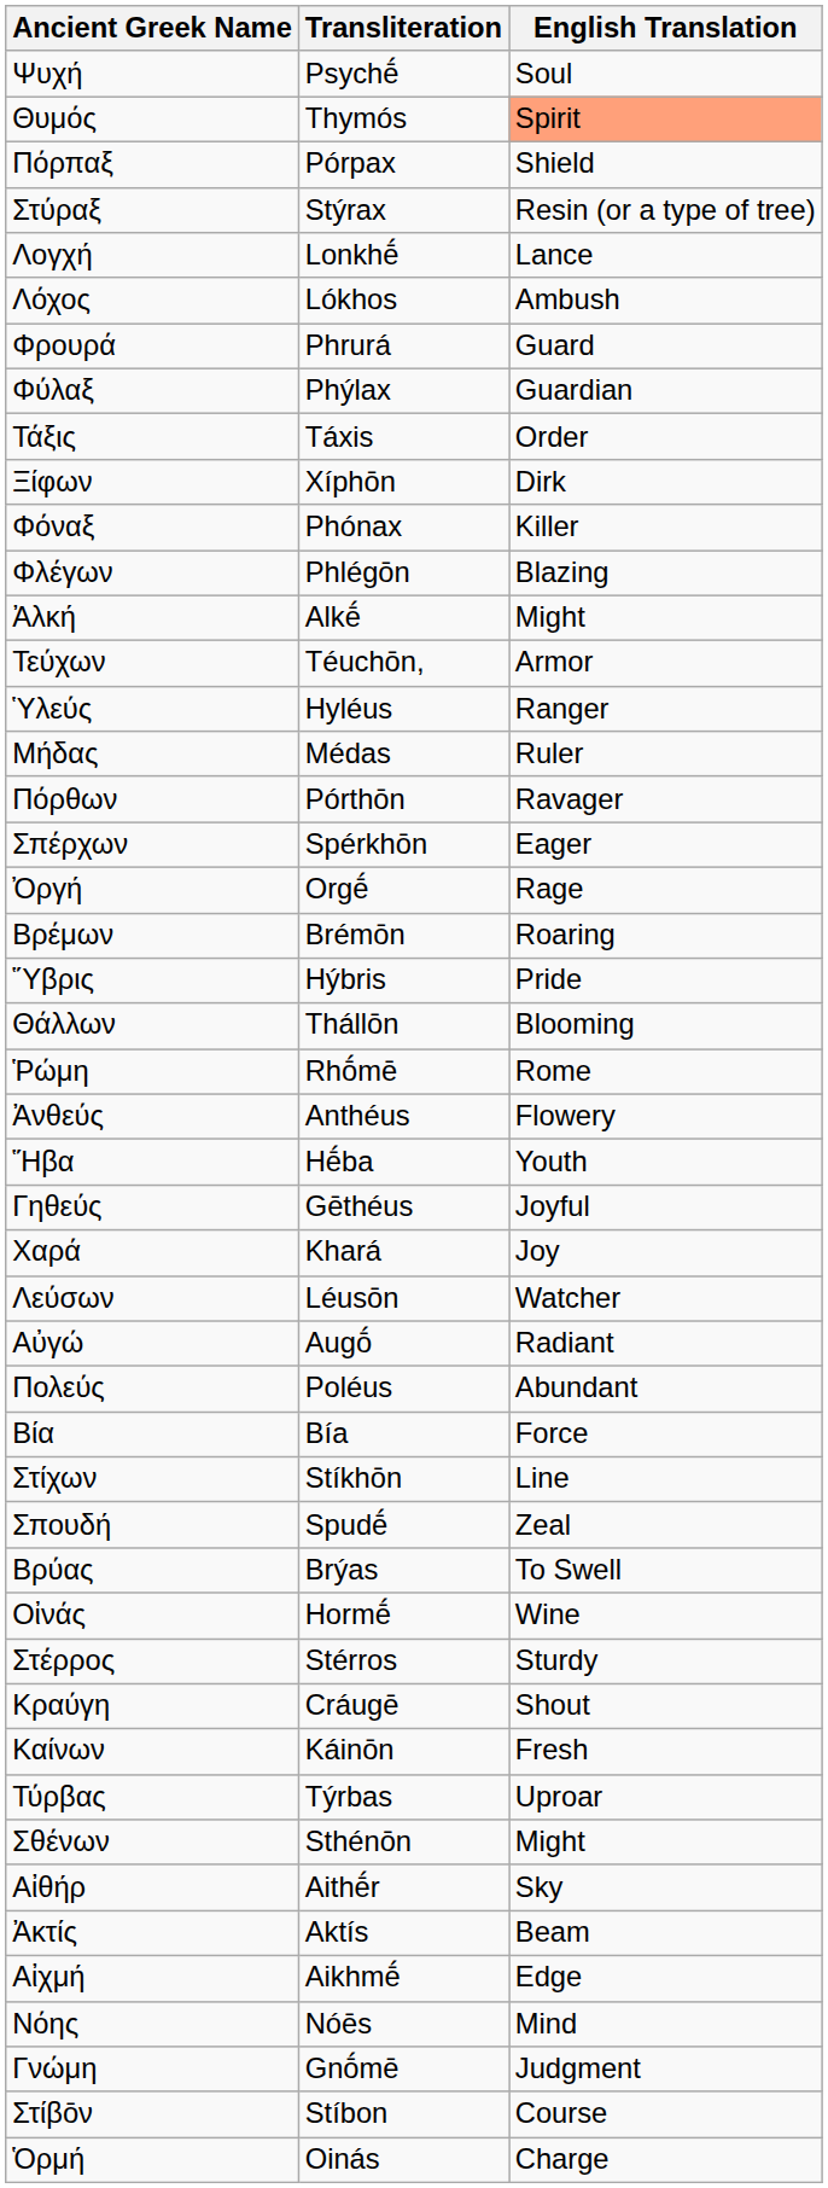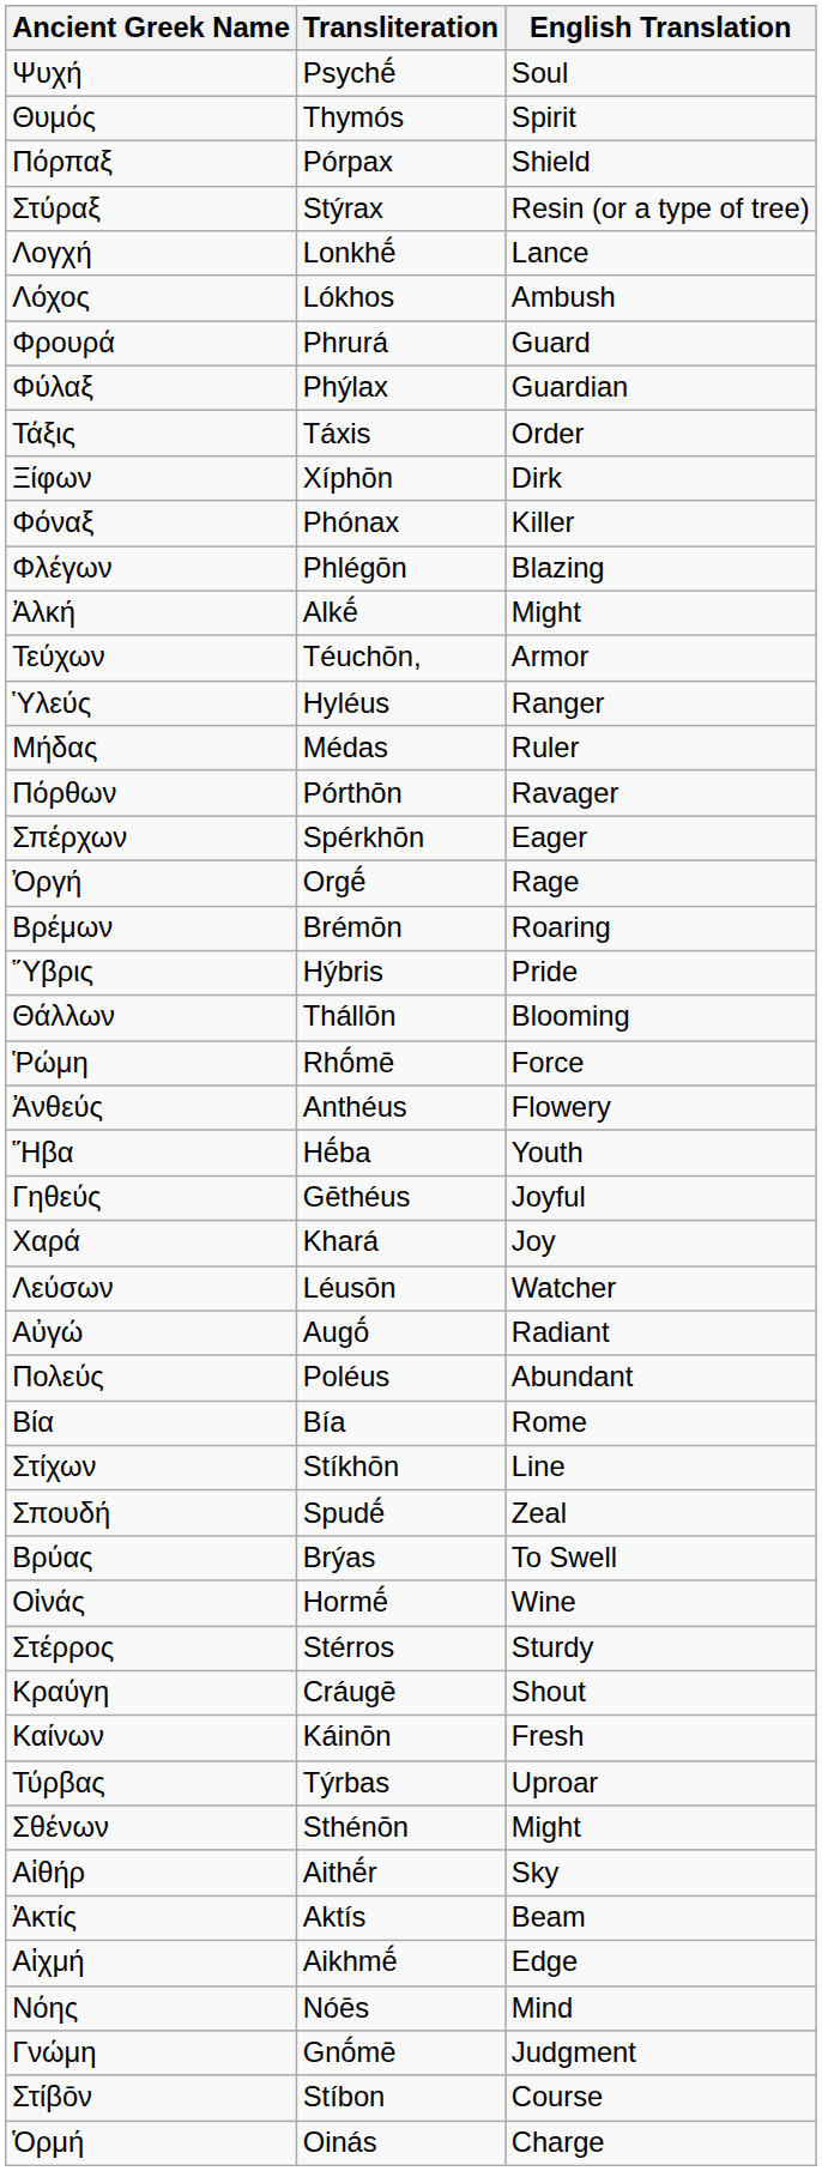Θυμός | English Translation: lightsalmon background -> no background
Ῥώμη | English Translation: Rome -> Force
Βία | English Translation: Force -> Rome
